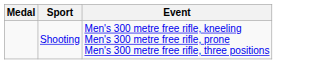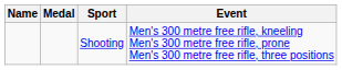+ column: Name
